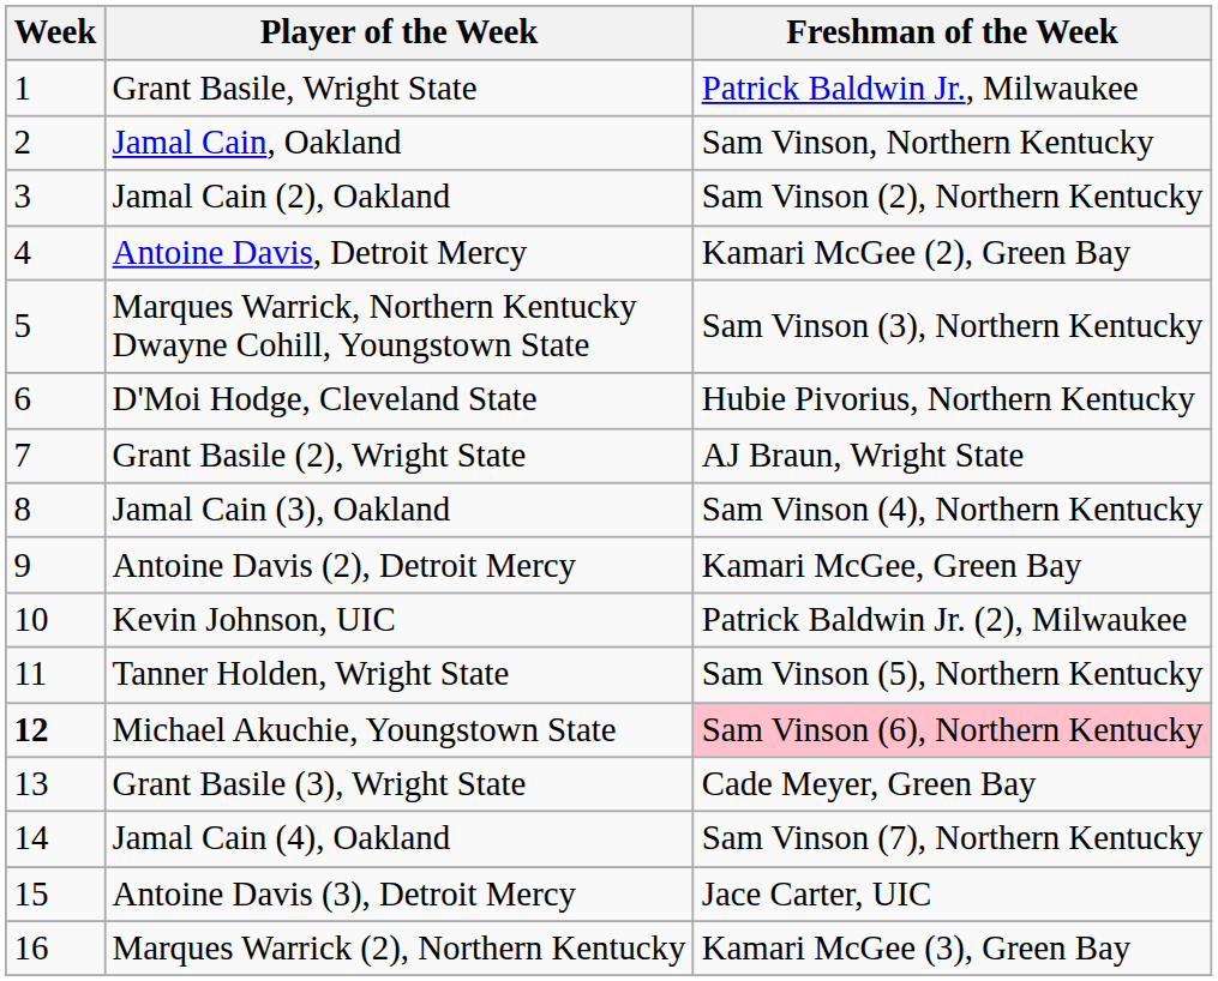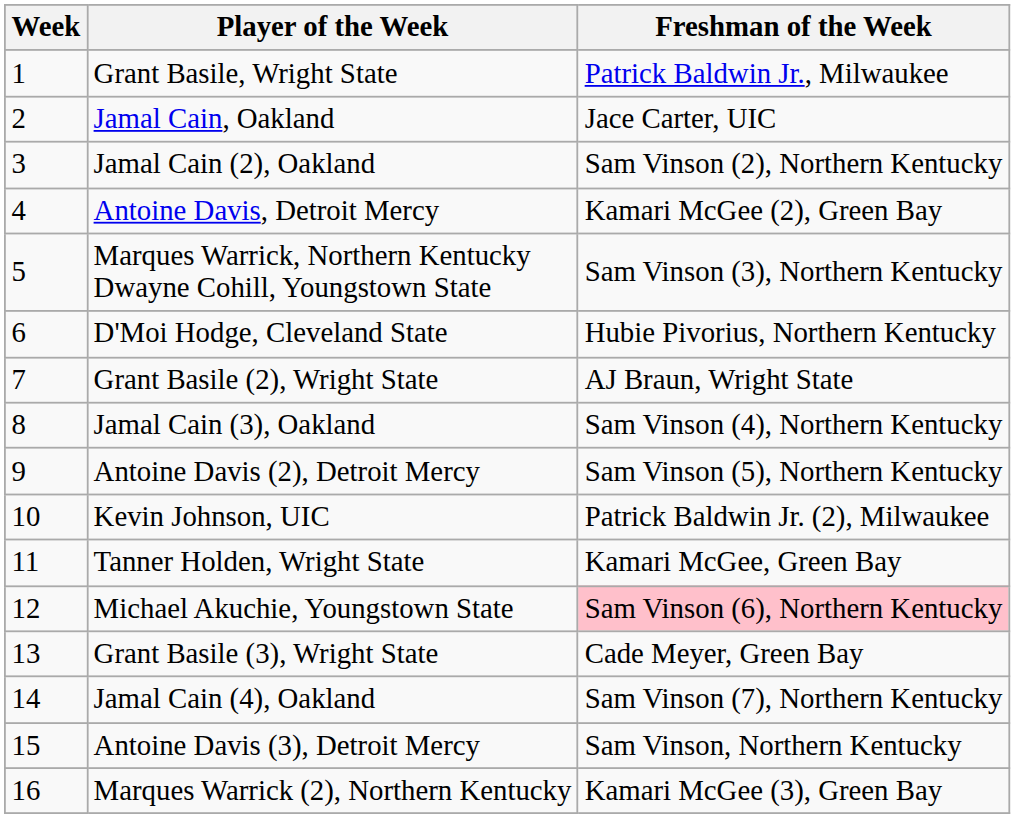Jamal Cain, Oakland | Freshman of the Week: Sam Vinson, Northern Kentucky -> Jace Carter, UIC
Antoine Davis (2), Detroit Mercy | Freshman of the Week: Kamari McGee, Green Bay -> Sam Vinson (5), Northern Kentucky
Tanner Holden, Wright State | Freshman of the Week: Sam Vinson (5), Northern Kentucky -> Kamari McGee, Green Bay
Michael Akuchie, Youngstown State | Week: bold -> normal
Antoine Davis (3), Detroit Mercy | Freshman of the Week: Jace Carter, UIC -> Sam Vinson, Northern Kentucky
